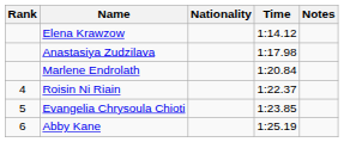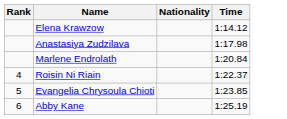- column: Notes
